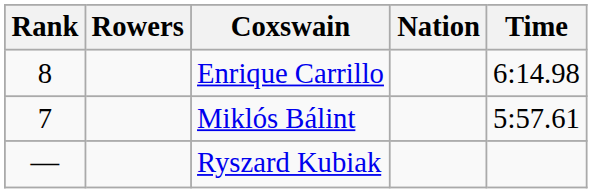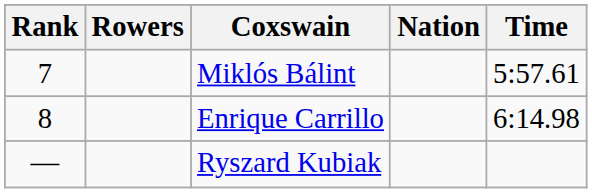rows swapped: Miklós Bálint <-> Enrique Carrillo
